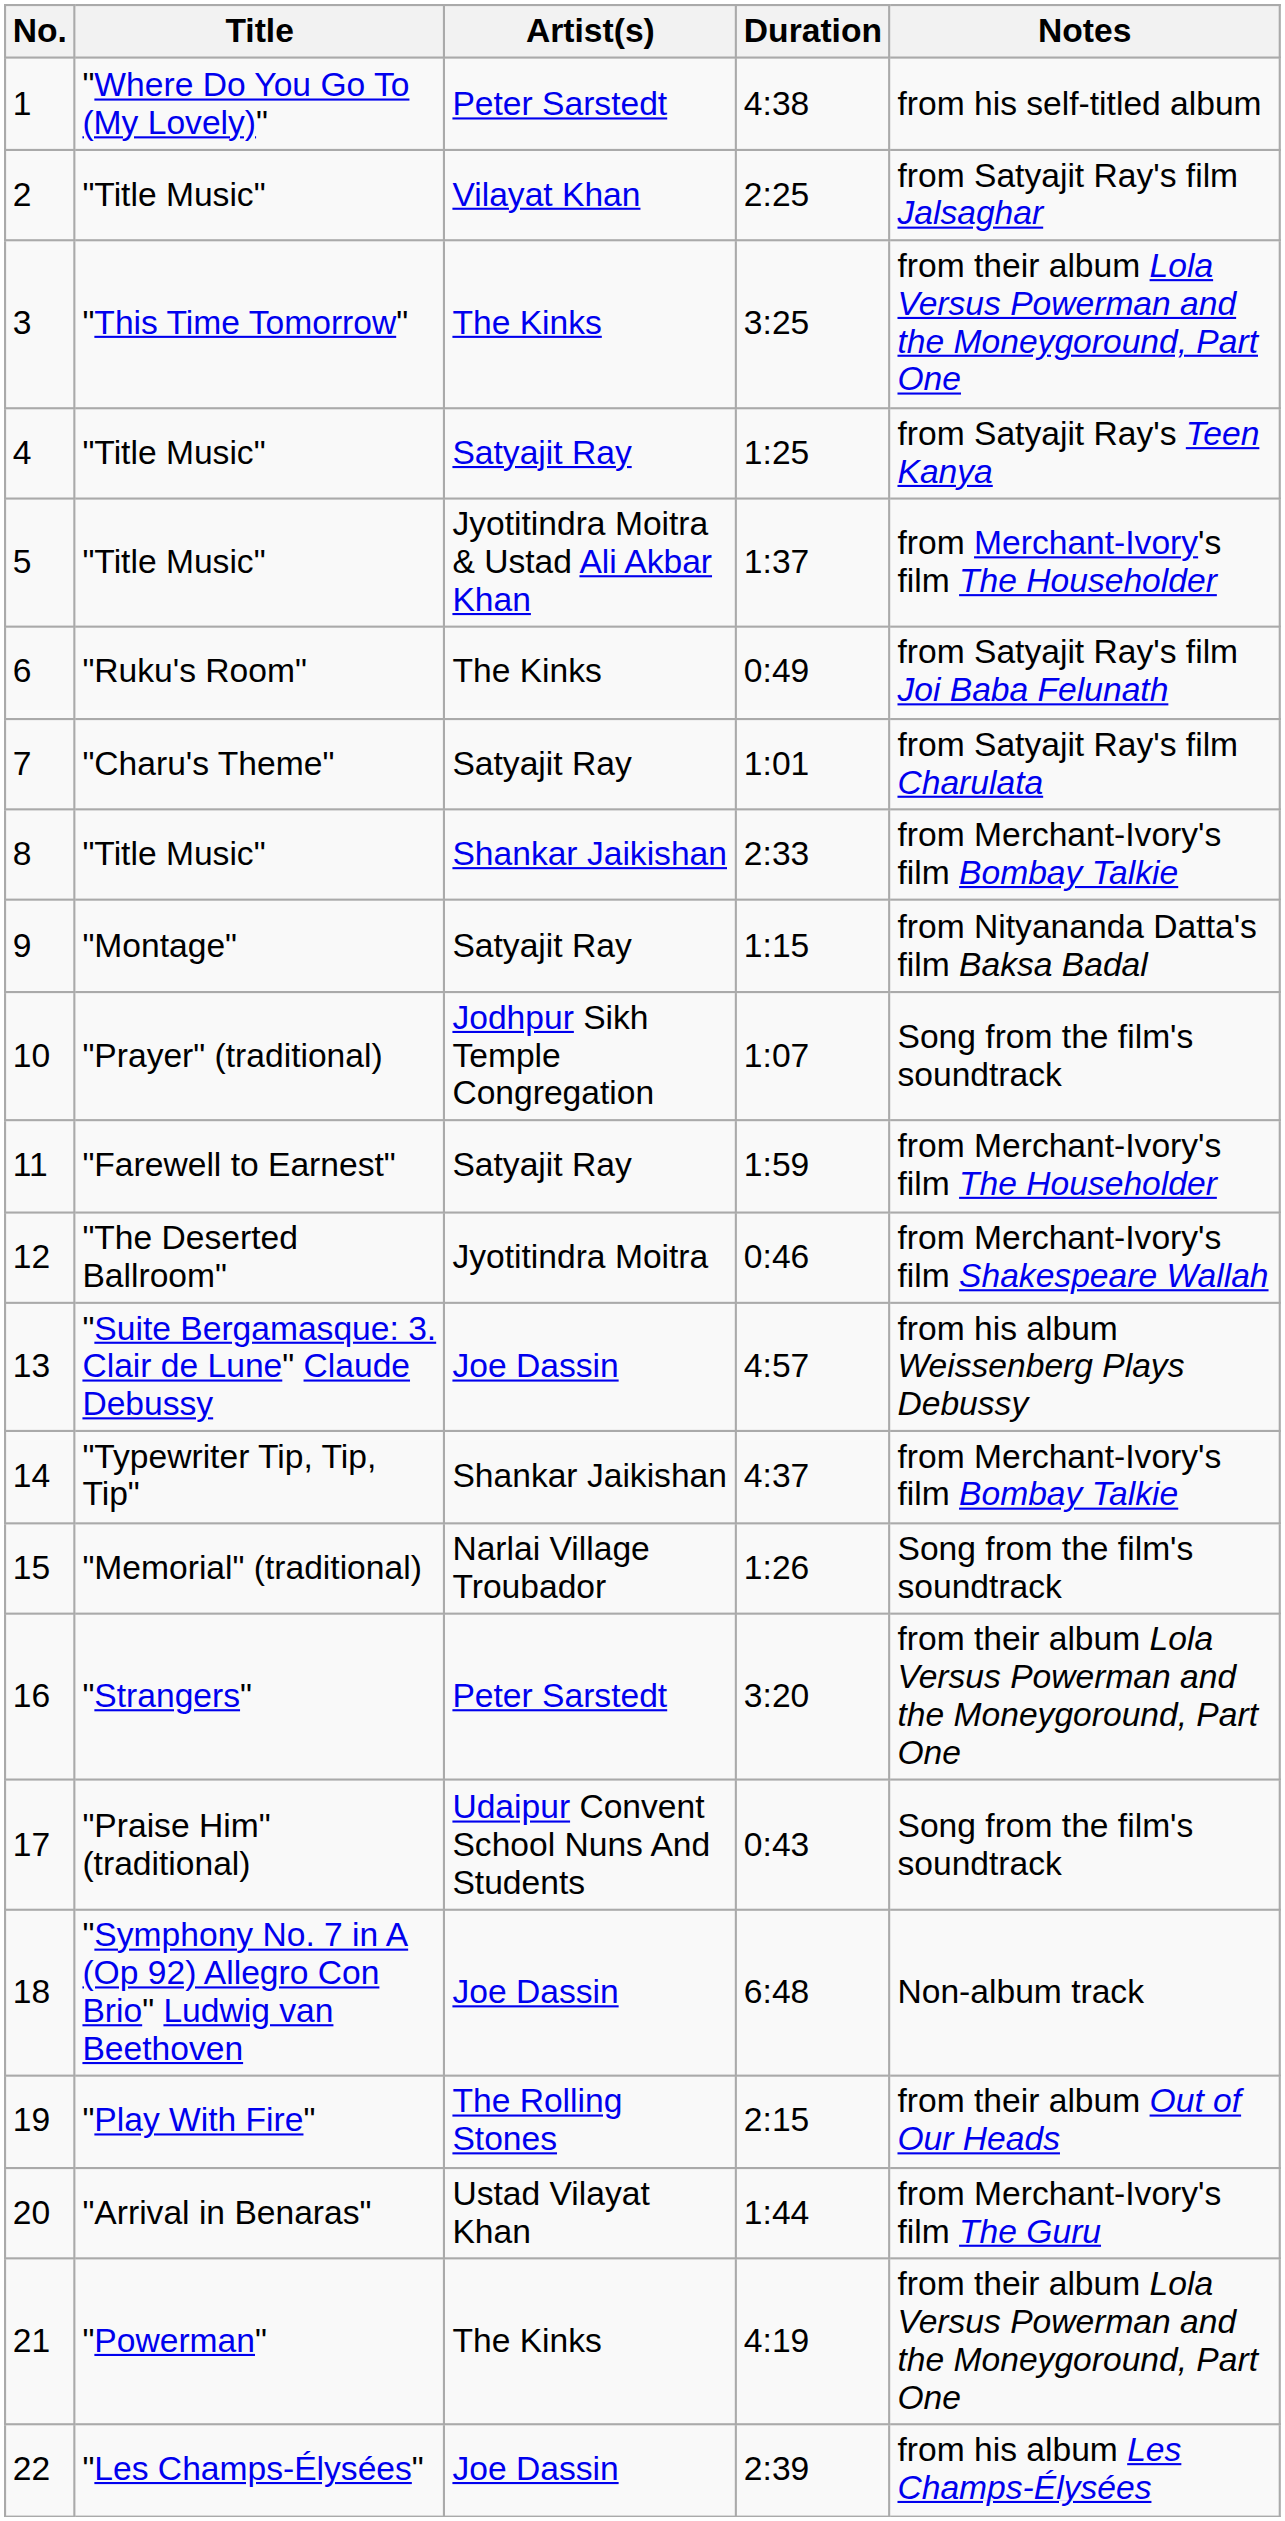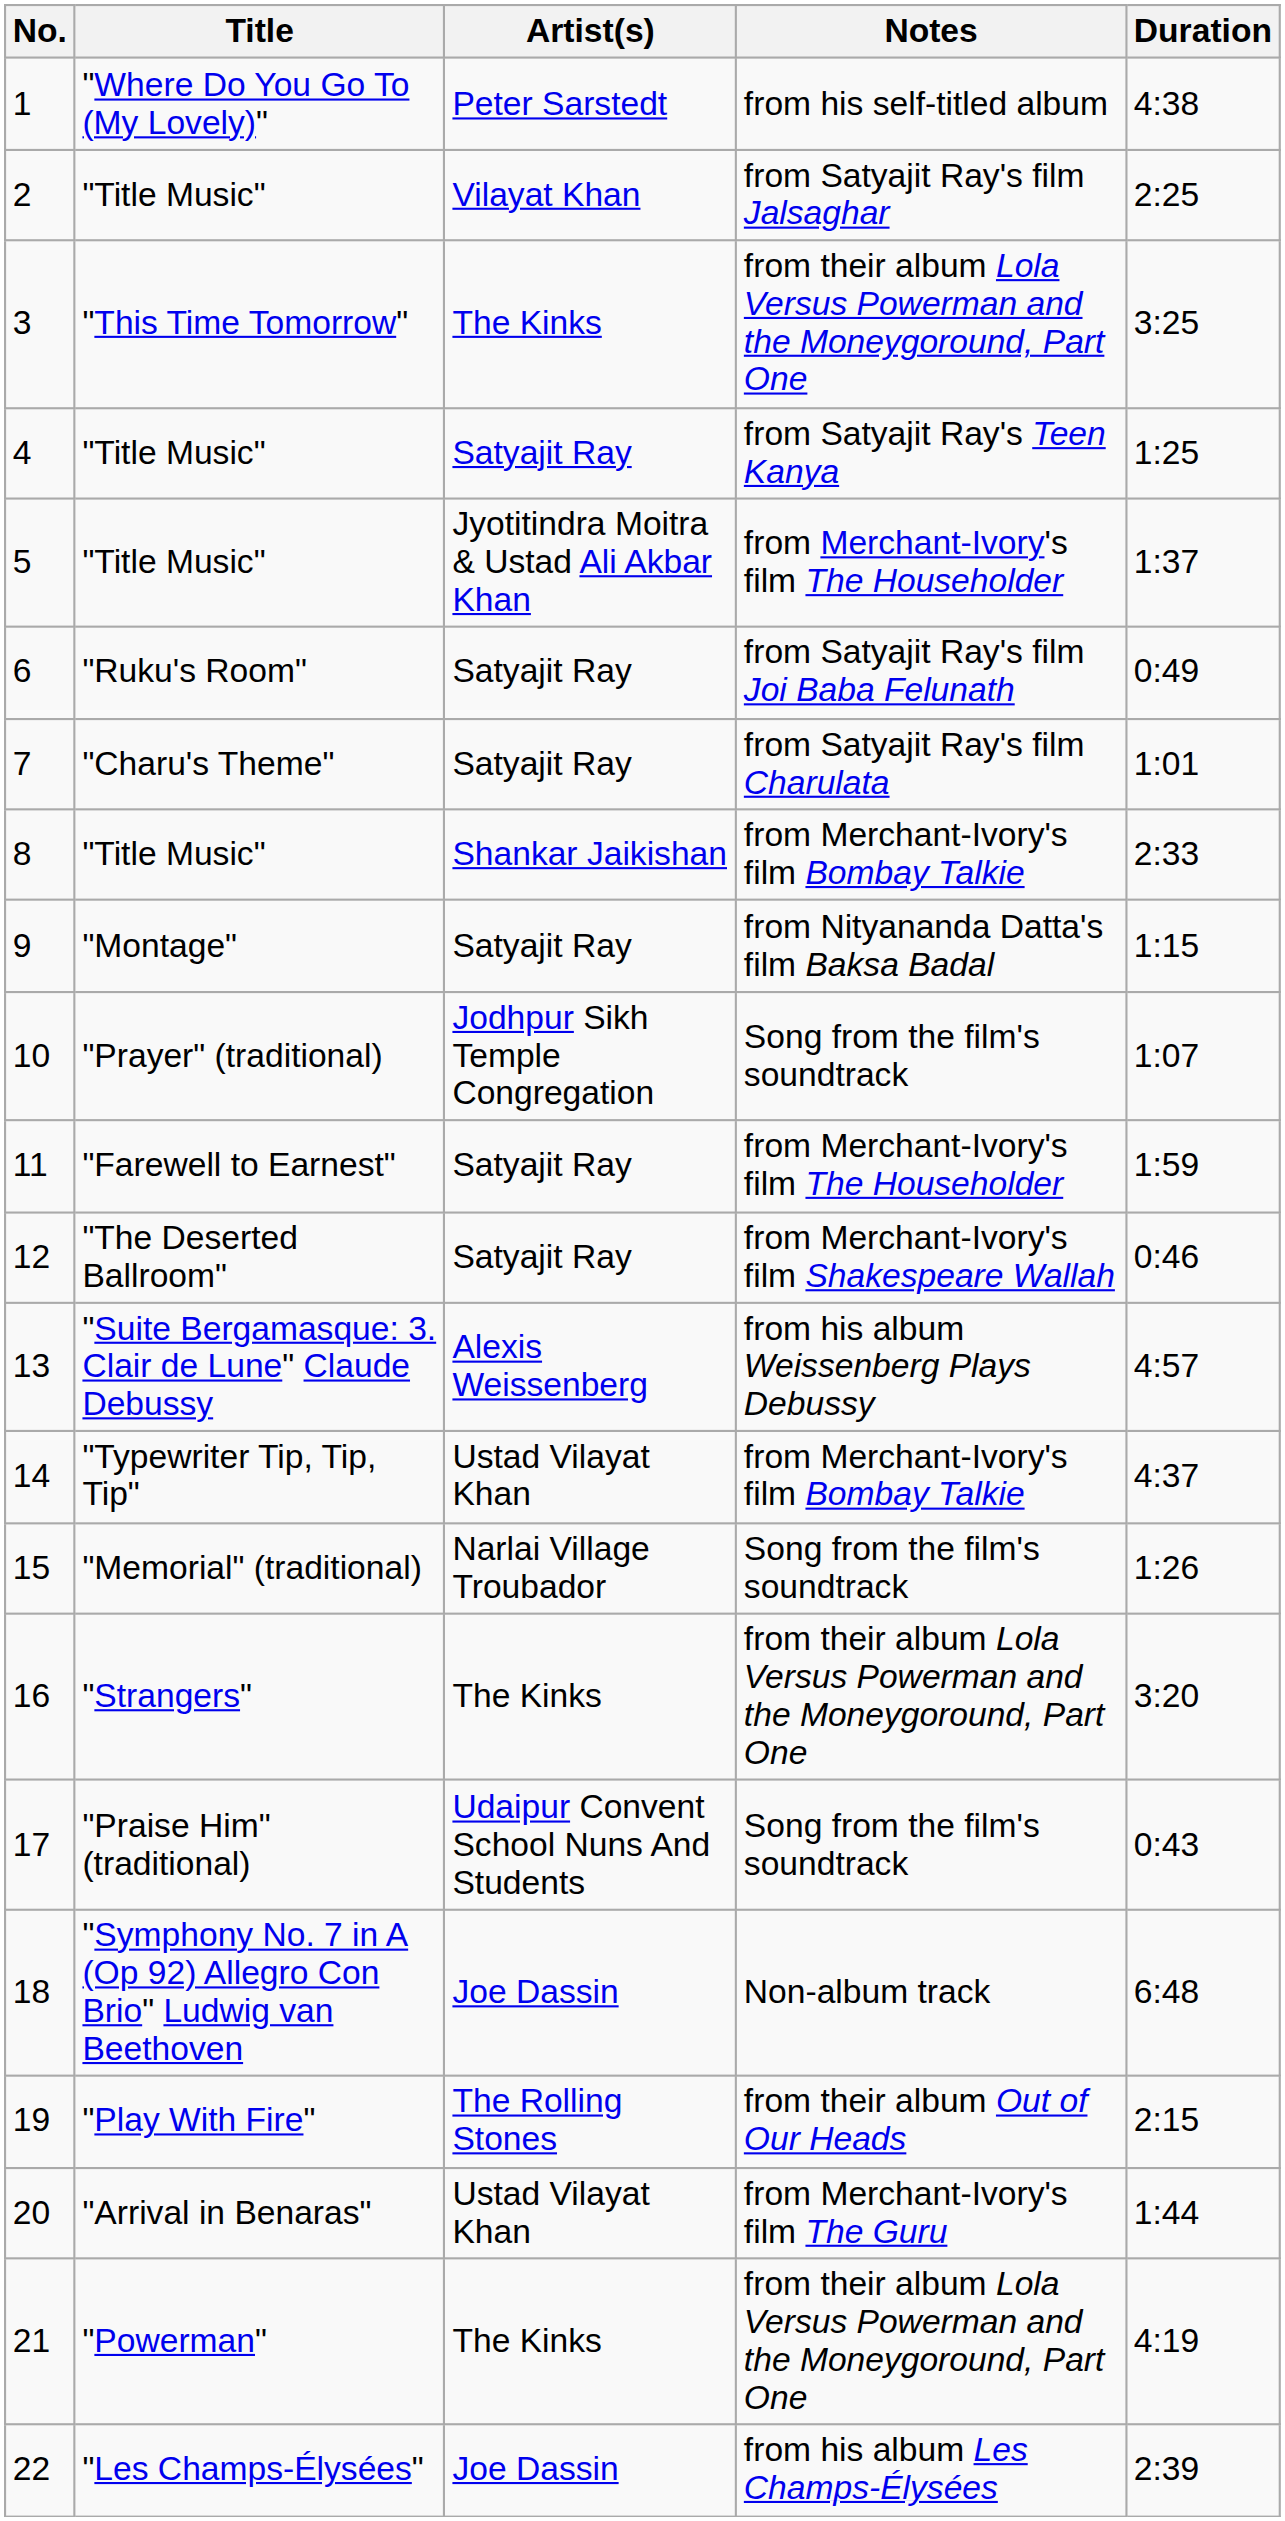columns swapped: Duration <-> Notes
6 | Artist(s): The Kinks -> Satyajit Ray
12 | Artist(s): Jyotitindra Moitra -> Satyajit Ray
13 | Artist(s): Joe Dassin -> Alexis Weissenberg
14 | Artist(s): Shankar Jaikishan -> Ustad Vilayat Khan
16 | Artist(s): Peter Sarstedt -> The Kinks
